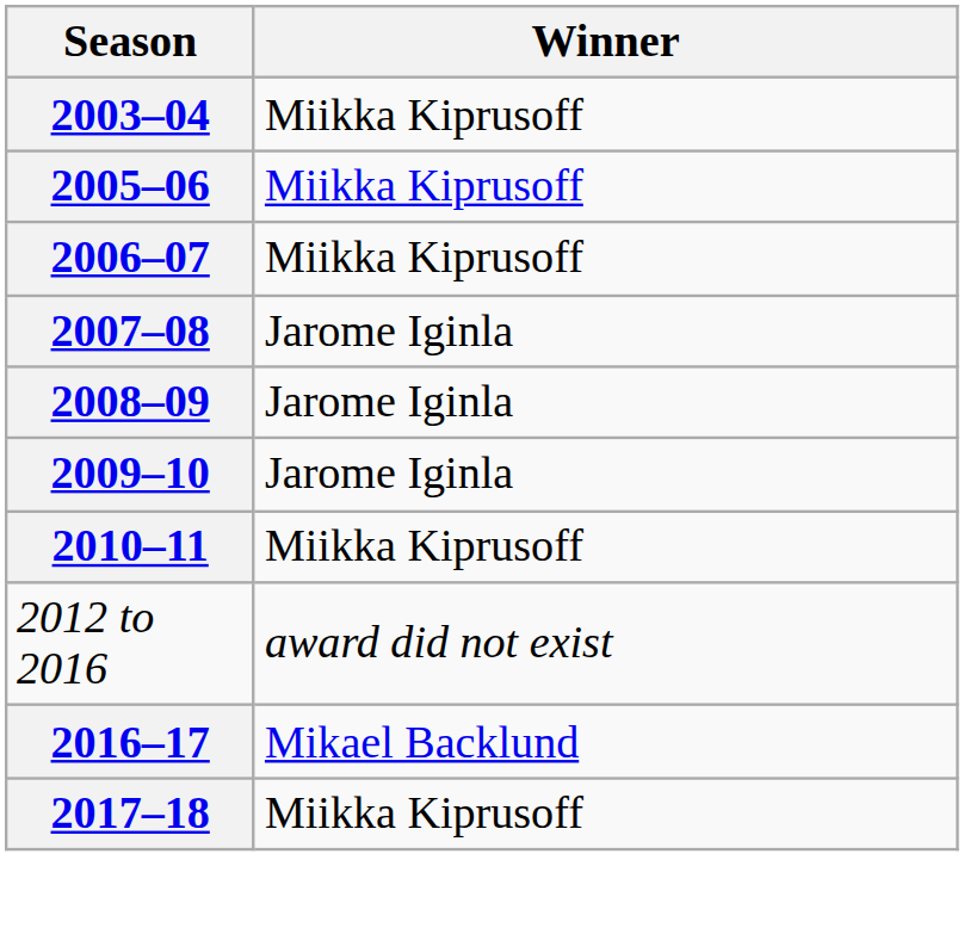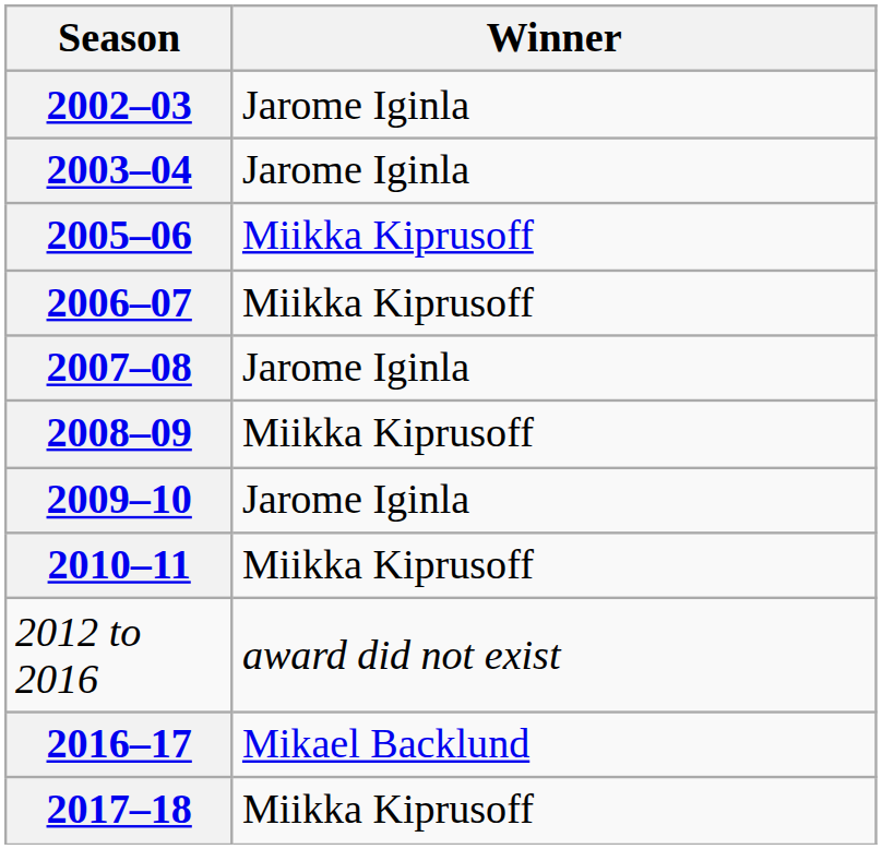+ row: 2002–03 | Jarome Iginla
2003–04 | Winner: Miikka Kiprusoff -> Jarome Iginla
2008–09 | Winner: Jarome Iginla -> Miikka Kiprusoff
